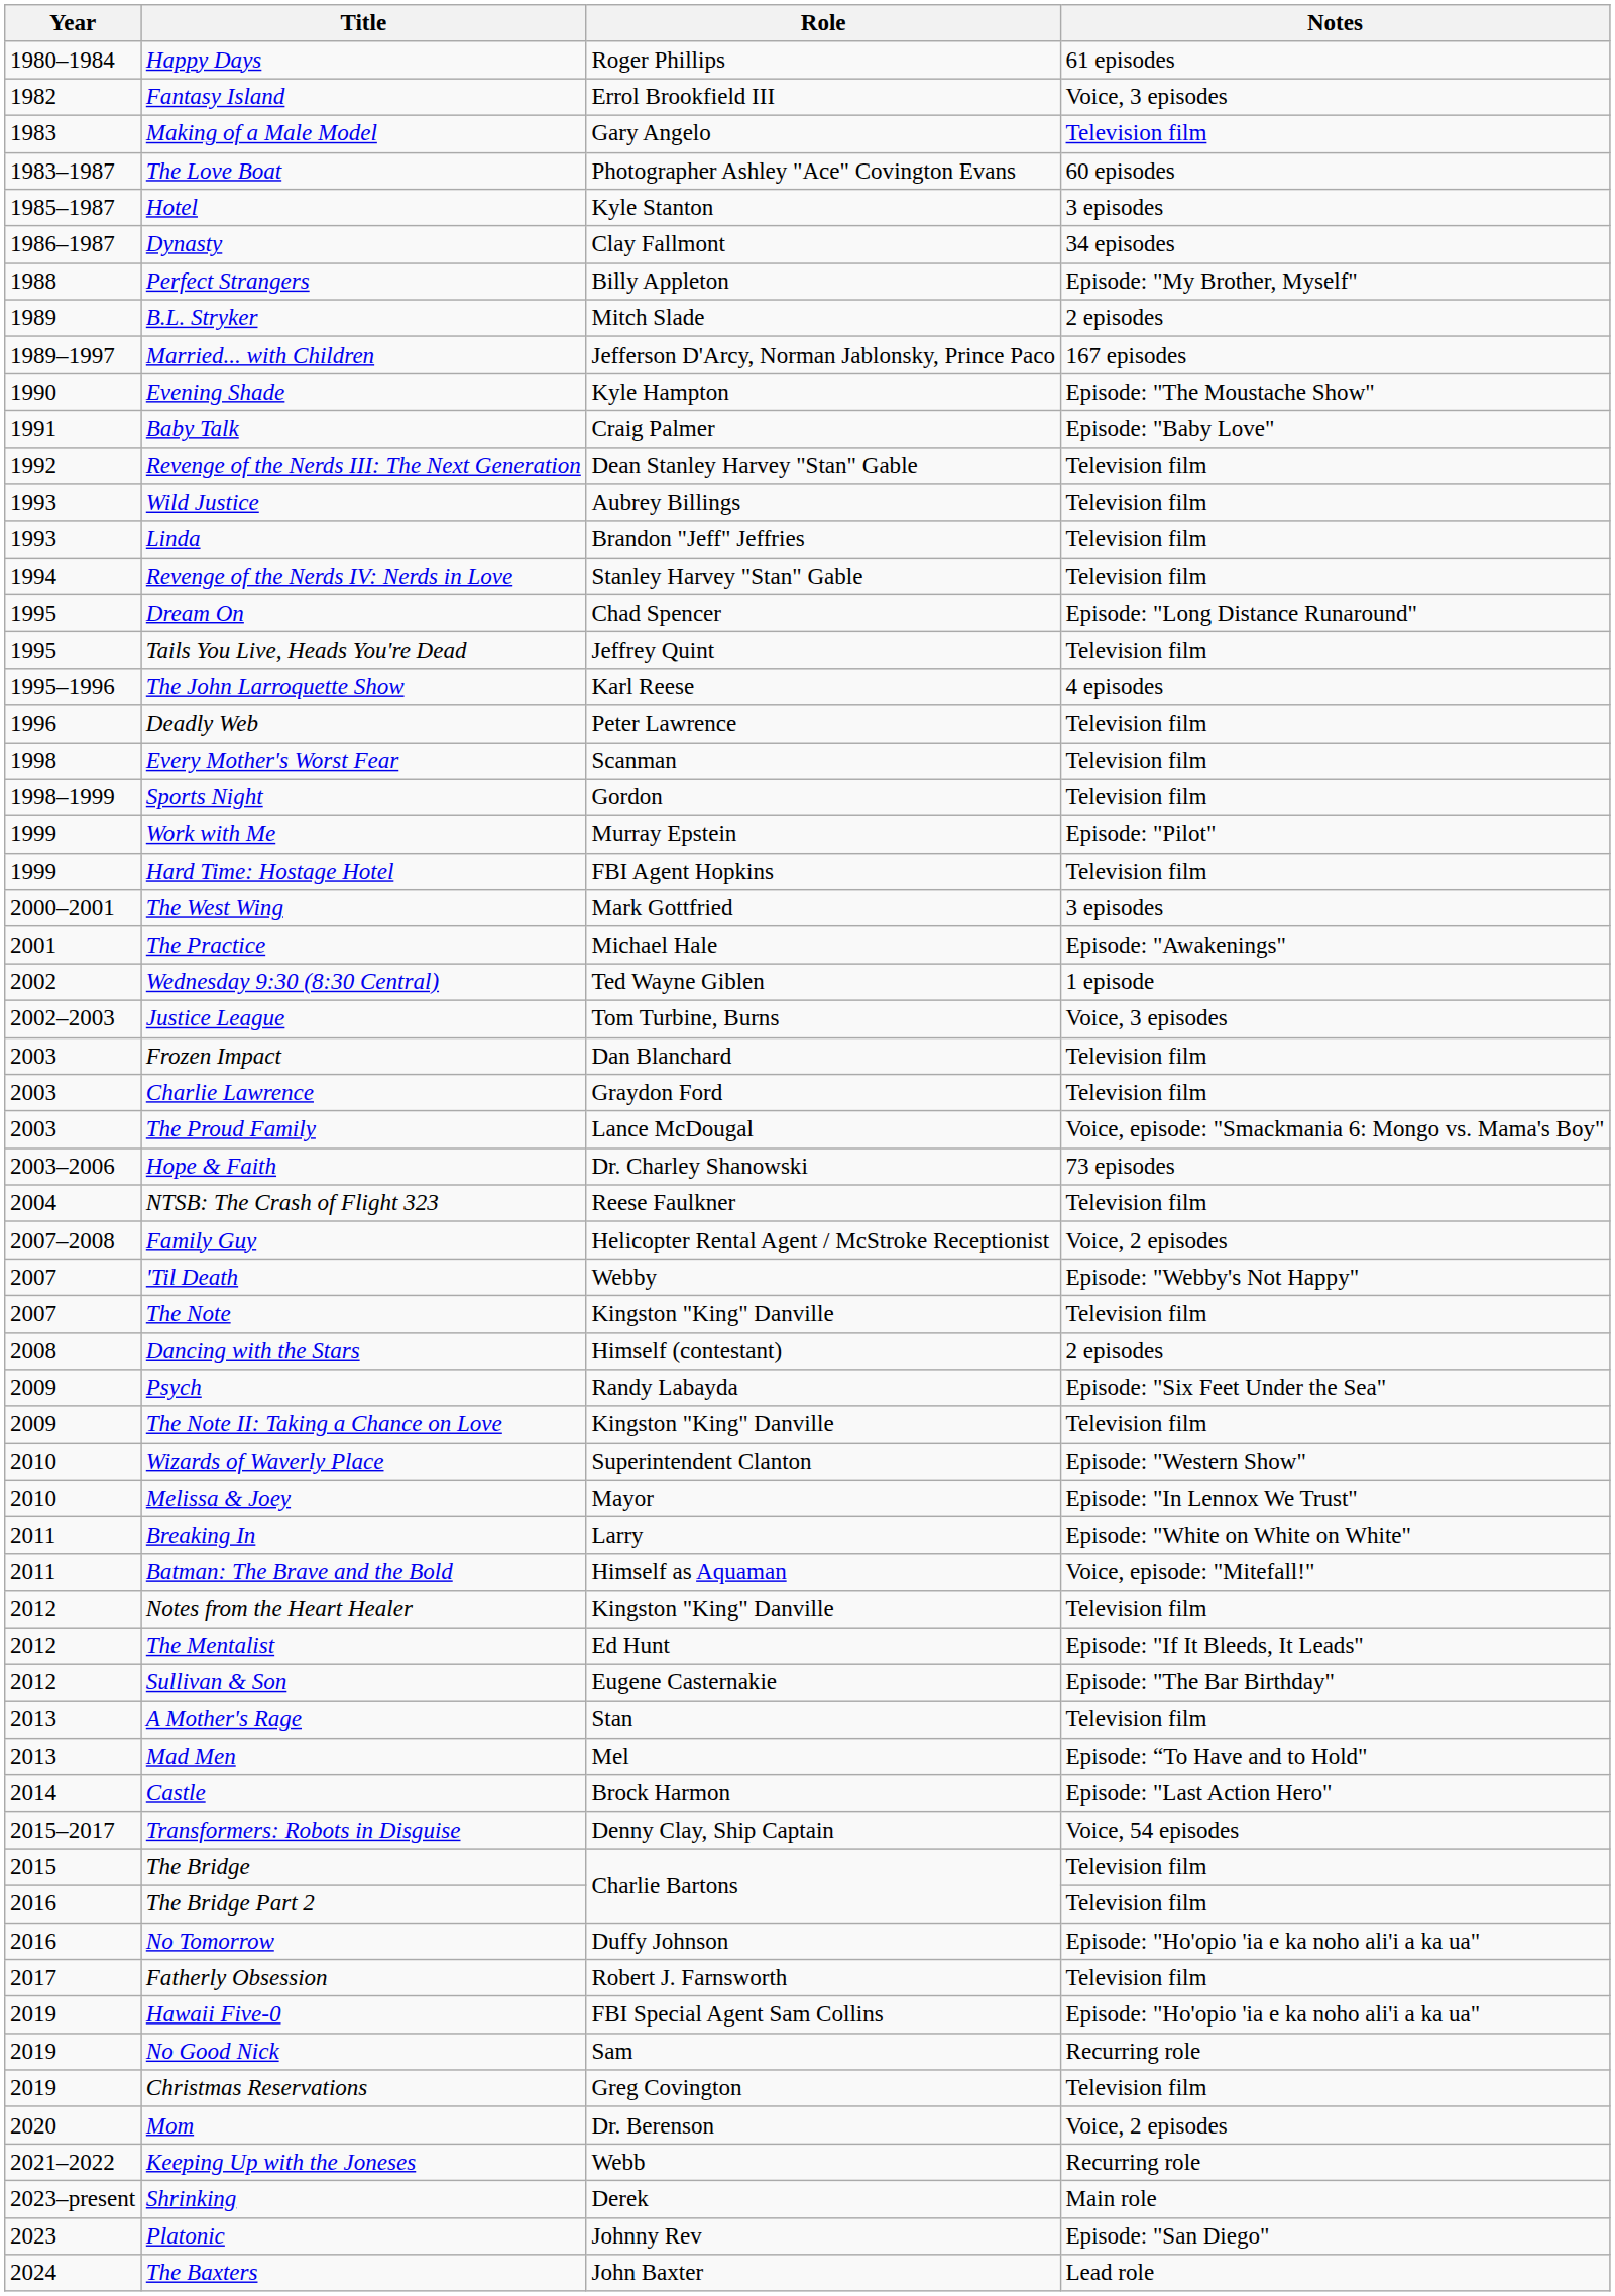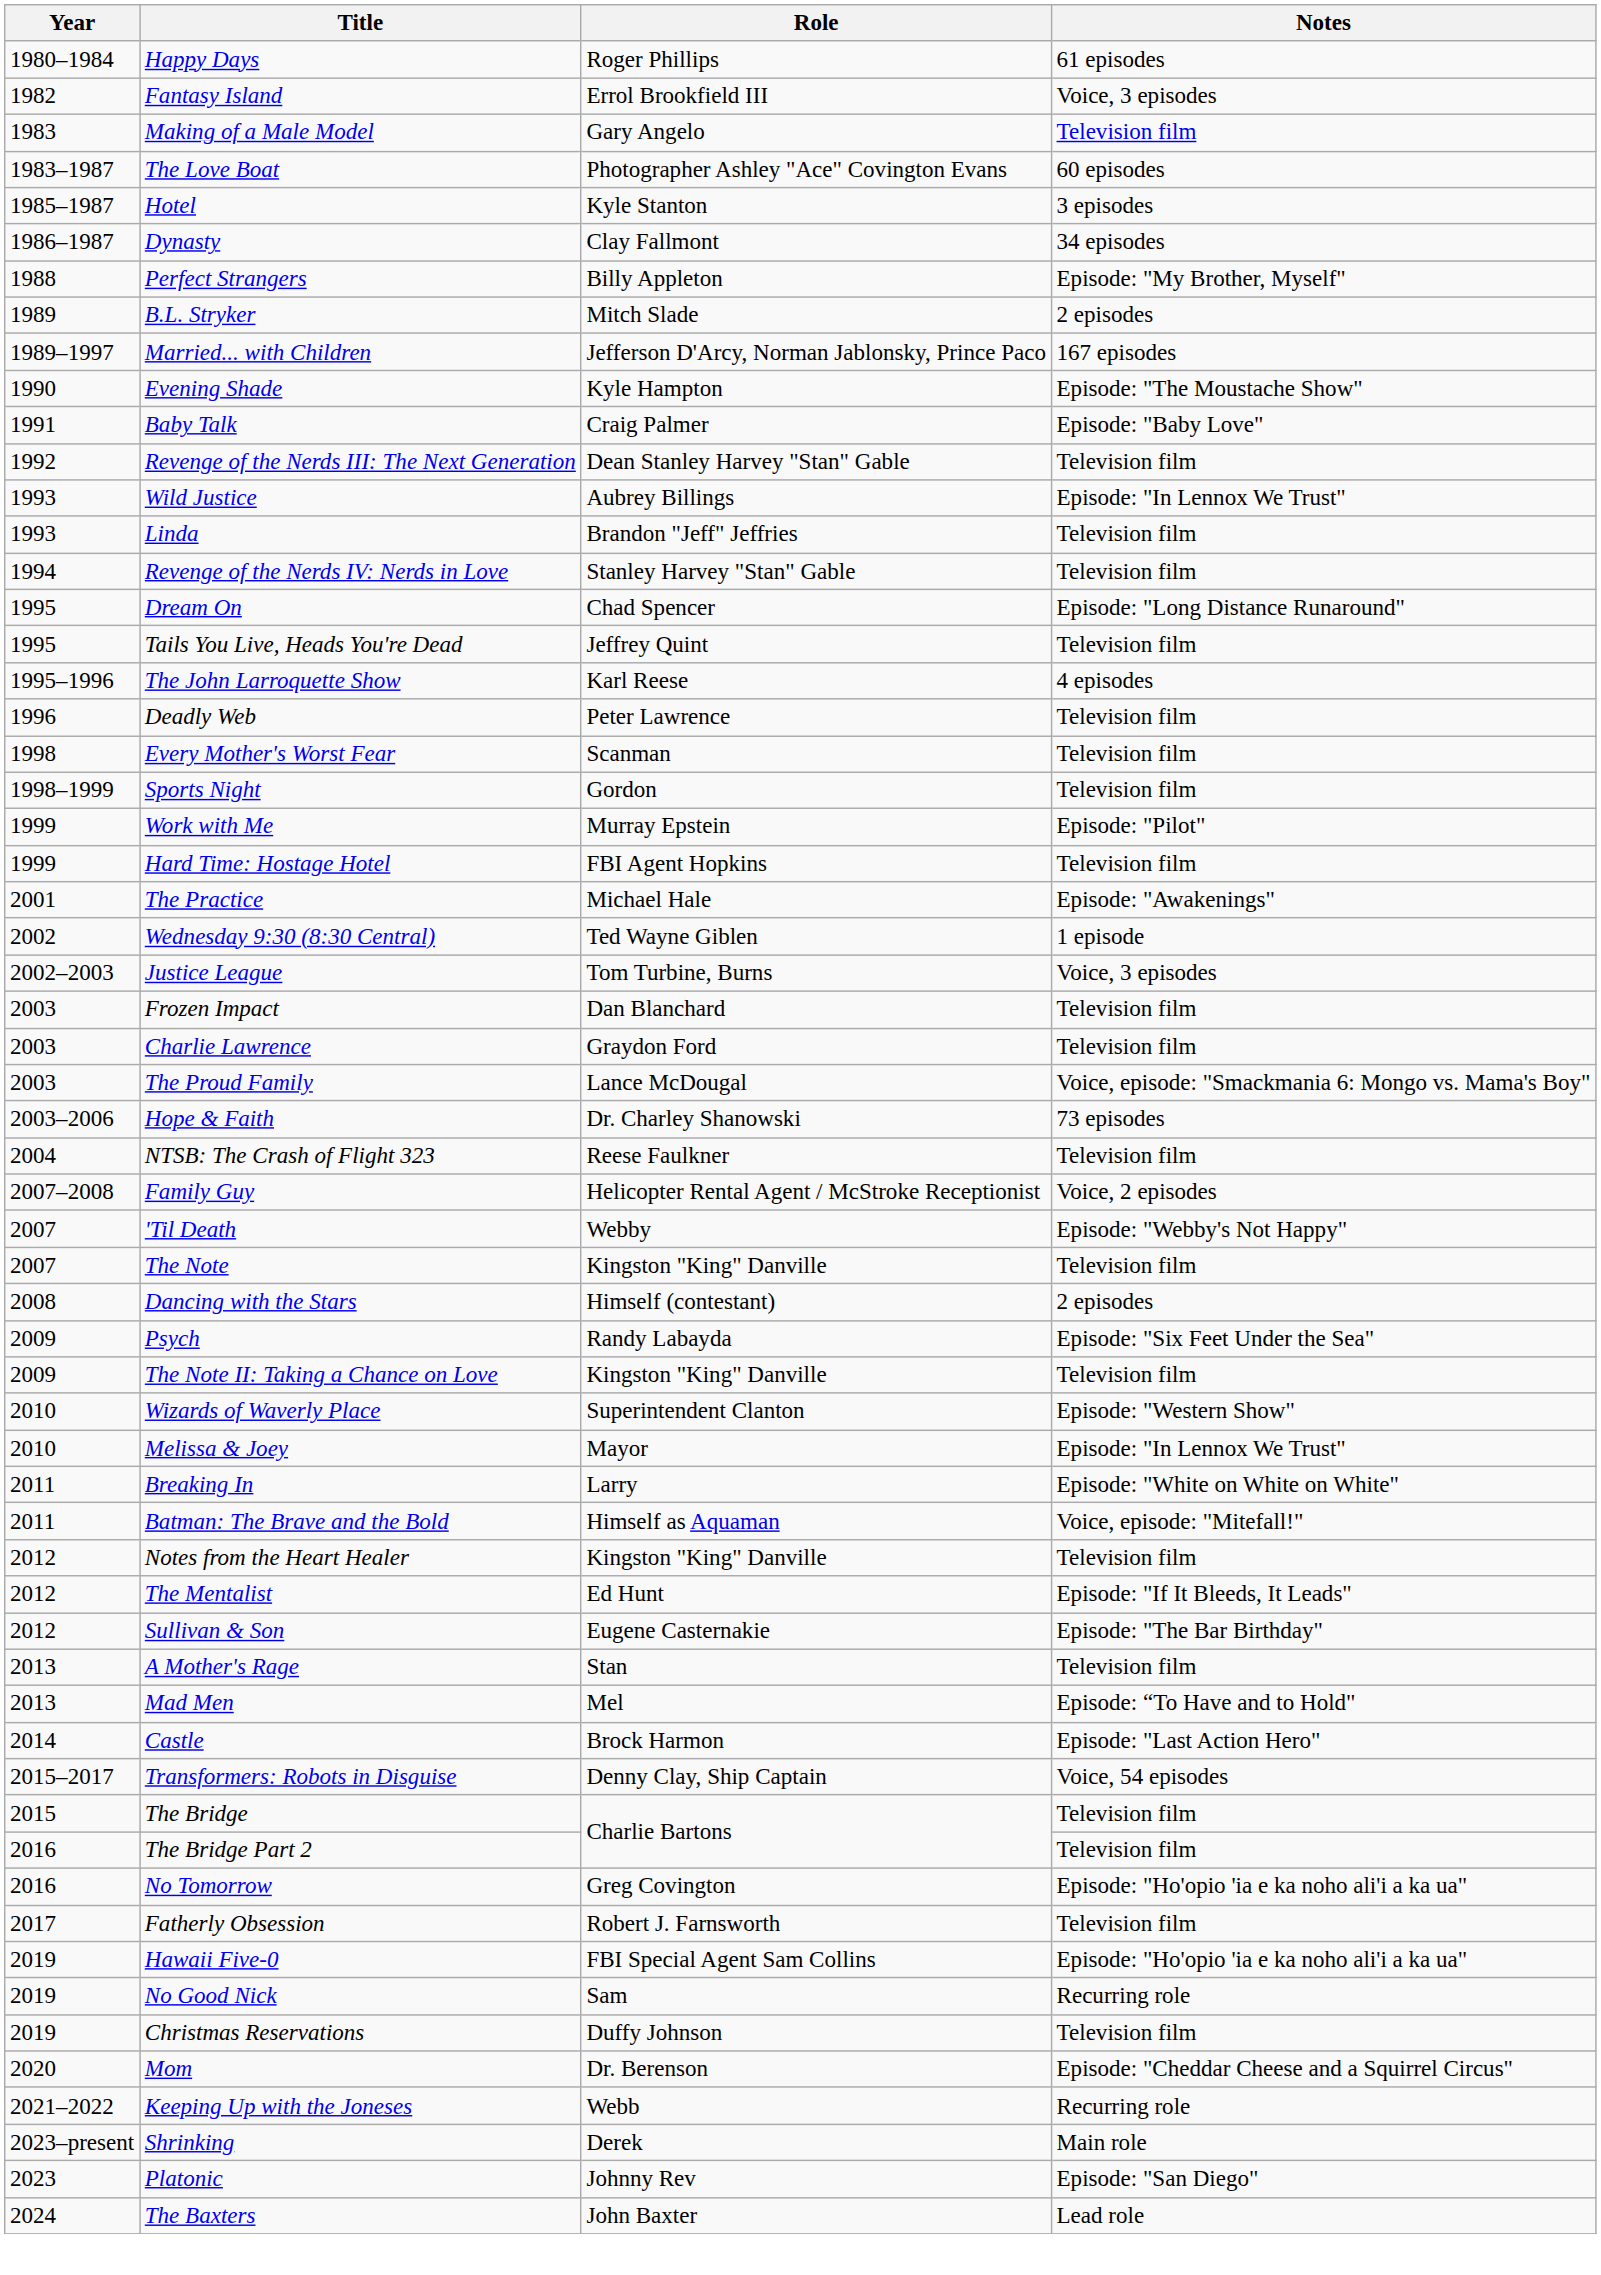Wild Justice | Notes: Television film -> Episode: "In Lennox We Trust"
- row: 2000–2001 | The West Wing | Mark Gottfried | 3 episodes
No Tomorrow | Role: Duffy Johnson -> Greg Covington
Christmas Reservations | Role: Greg Covington -> Duffy Johnson
Mom | Notes: Voice, 2 episodes -> Episode: "Cheddar Cheese and a Squirrel Circus"
